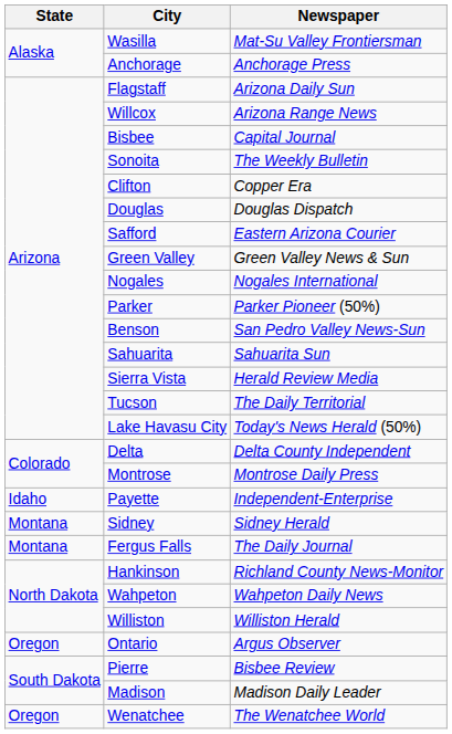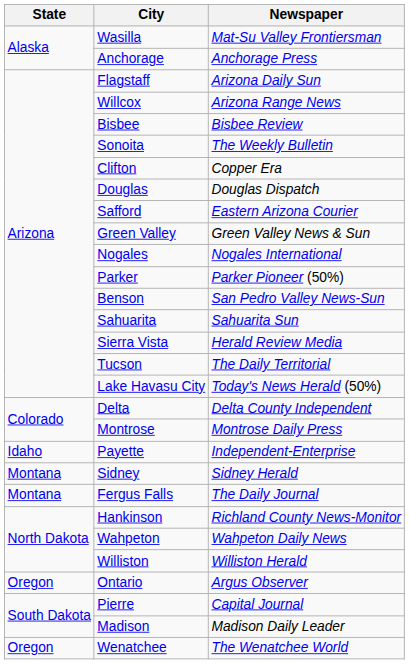Bisbee | Newspaper: Capital Journal -> Bisbee Review
Pierre | Newspaper: Bisbee Review -> Capital Journal
